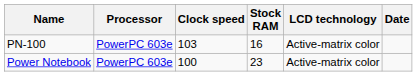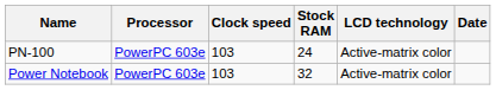PN-100 | Stock RAM: 16 -> 24
Power Notebook | Clock speed: 100 -> 103
Power Notebook | Stock RAM: 23 -> 32
